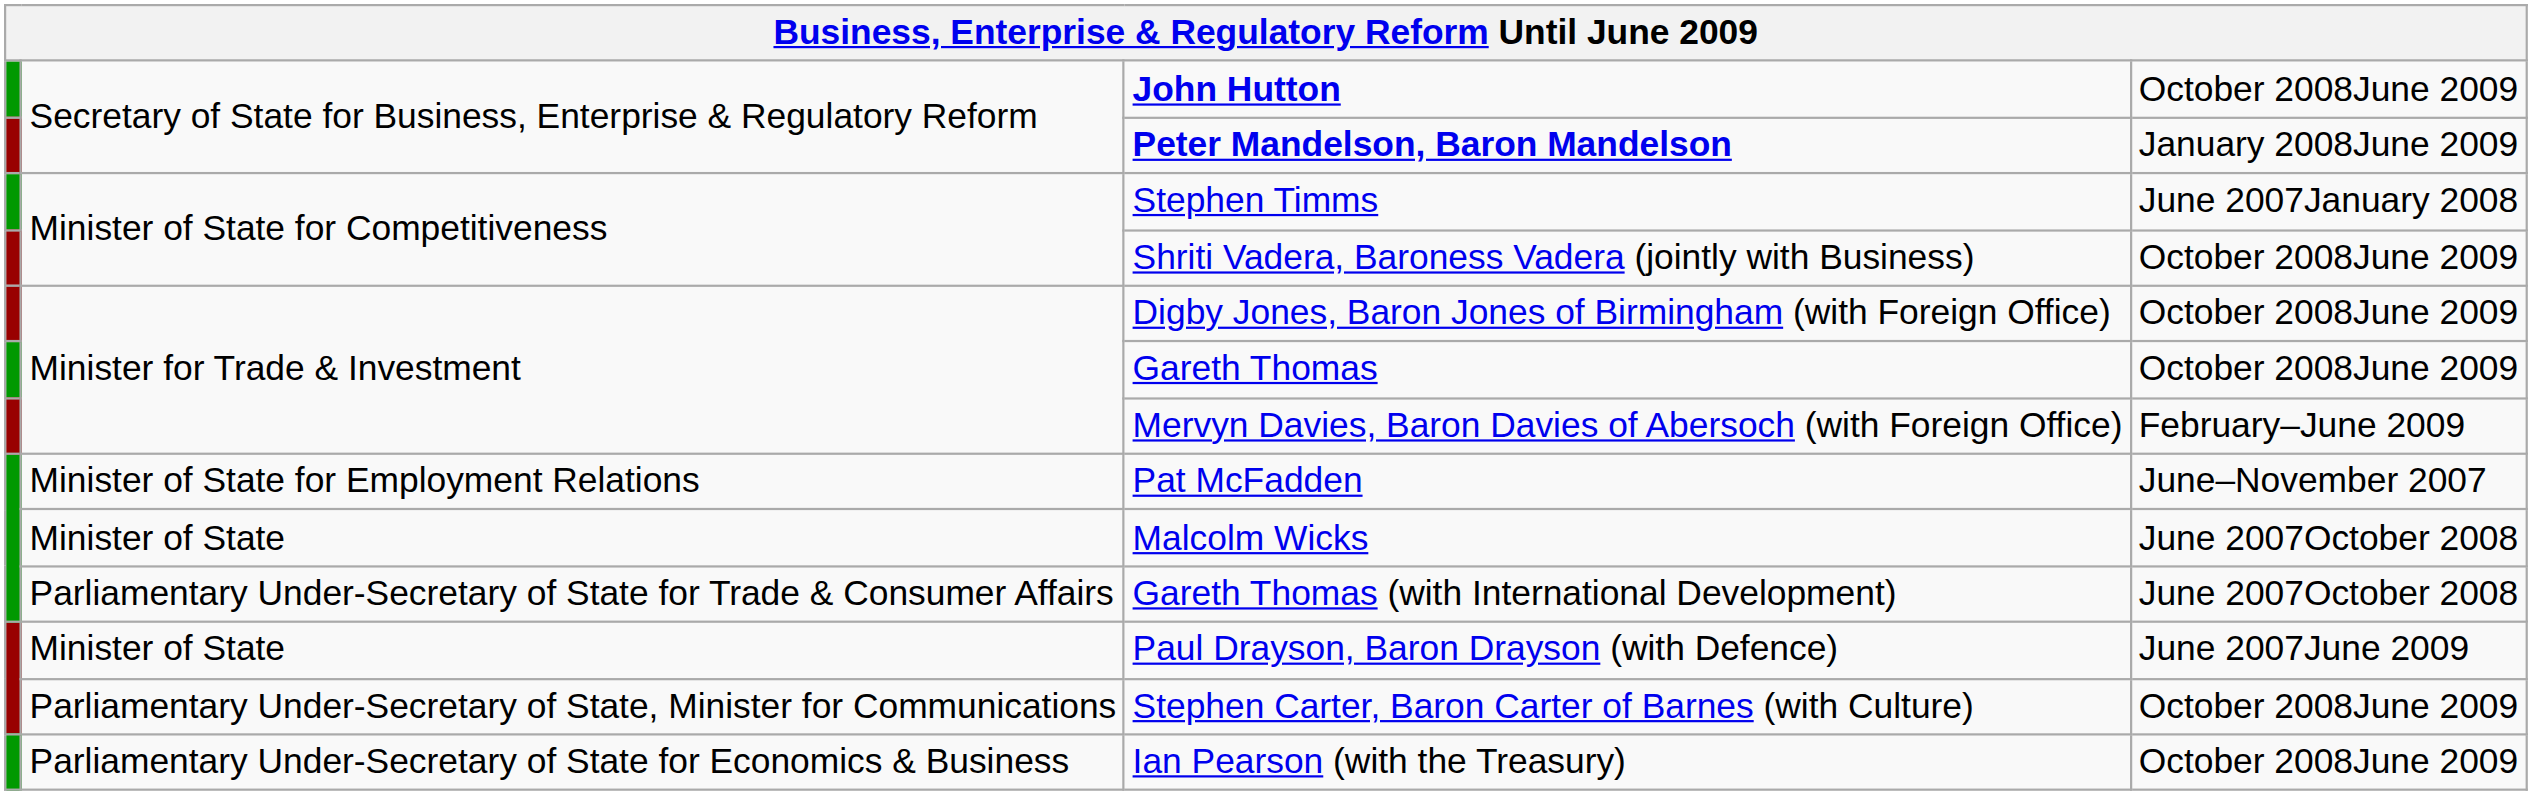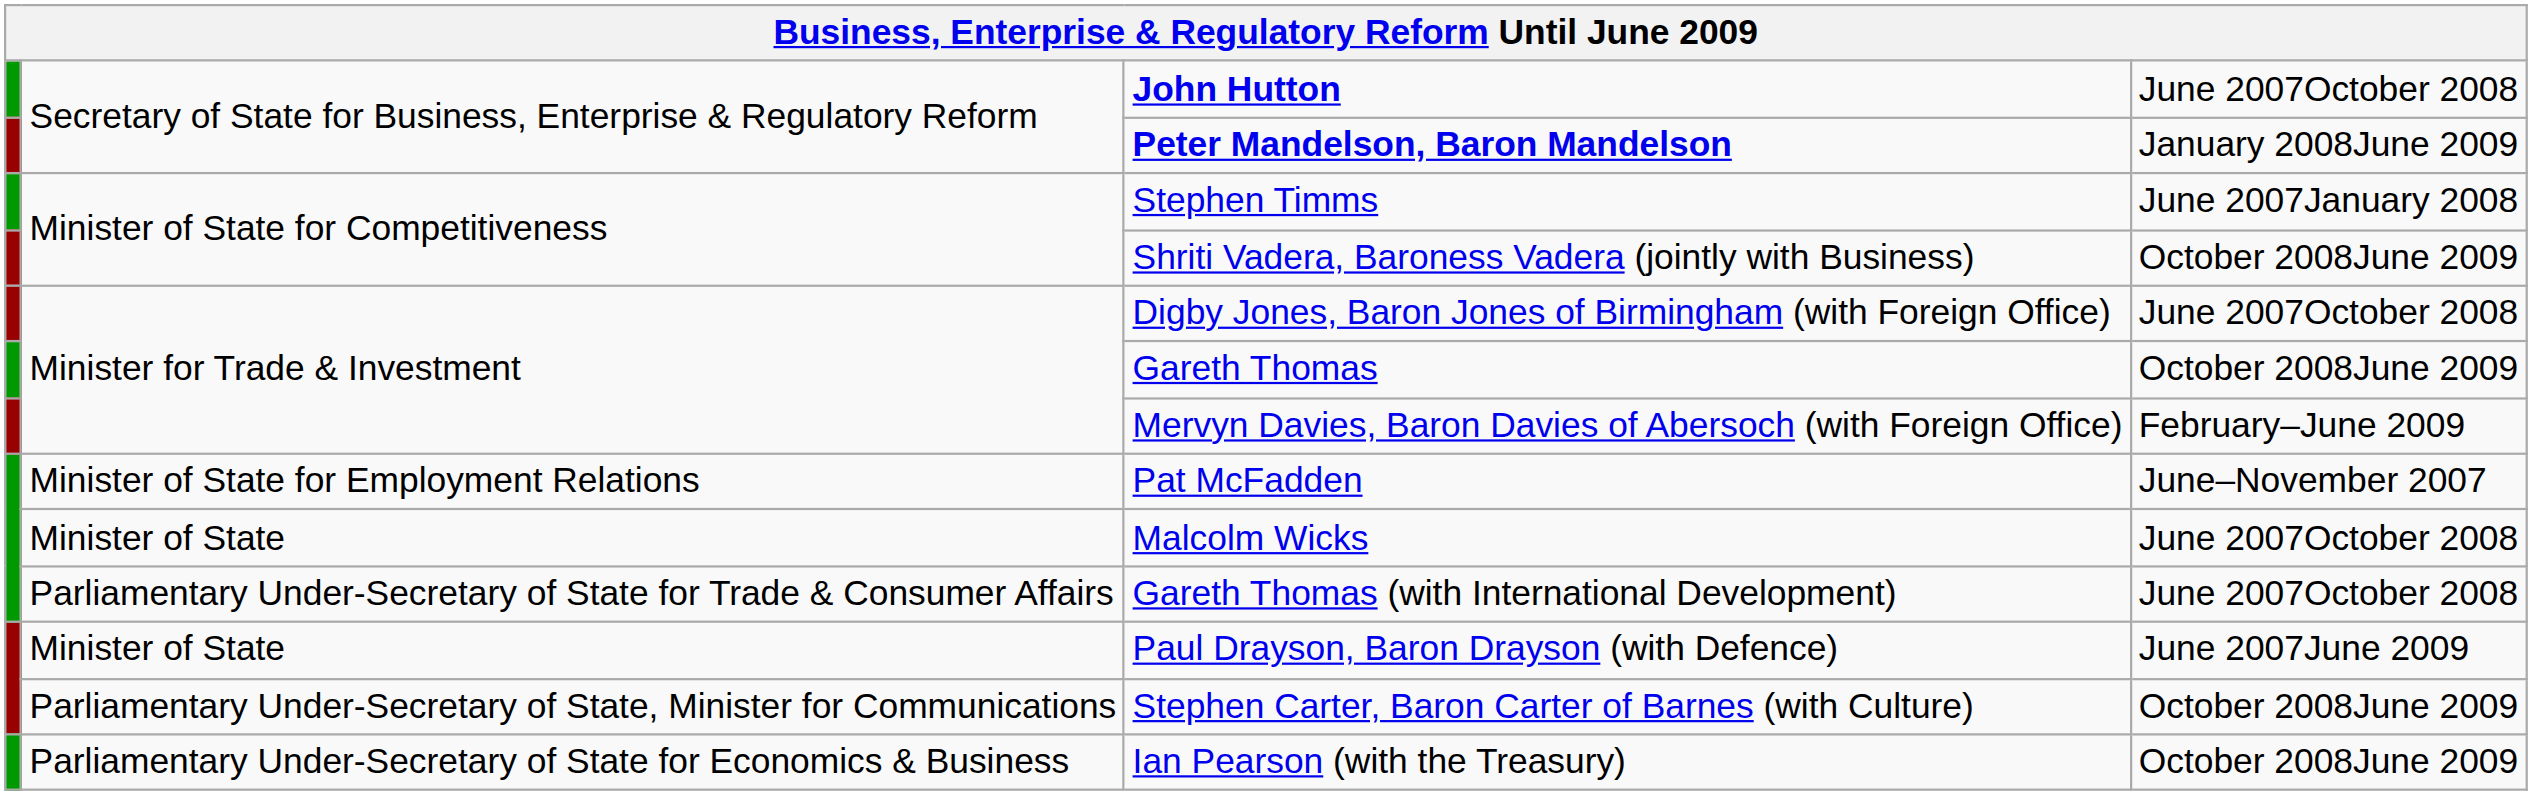John Hutton | column 4: October 2008June 2009 -> June 2007October 2008
Digby Jones, Baron Jones of Birmingham (with Foreign Office) | column 4: October 2008June 2009 -> June 2007October 2008
